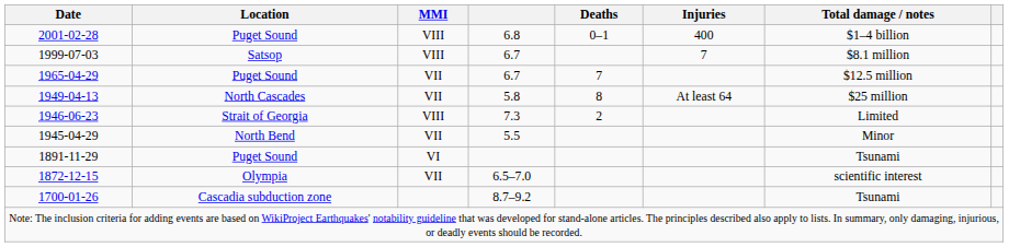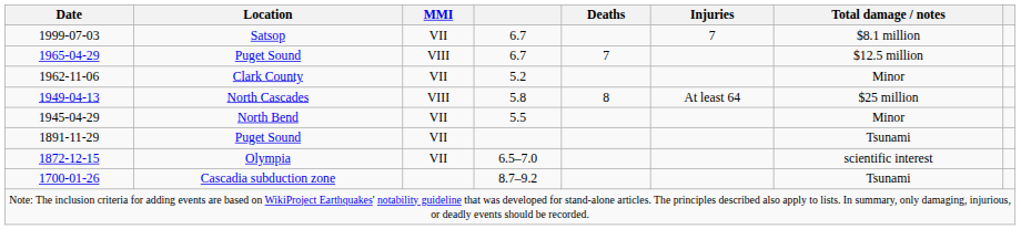- row: 2001-02-28 | Puget Sound | VIII | 6.8 | 0–1 | 400 | $1–4 billion
1999-07-03 | MMI: VIII -> VII
1965-04-29 | MMI: VII -> VIII
+ row: 1962-11-06 | Clark County | VII | 5.2 | Minor
1949-04-13 | MMI: VII -> VIII
- row: 1946-06-23 | Strait of Georgia | VIII | 7.3 | 2 | Limited
1891-11-29 | MMI: VI -> VII
